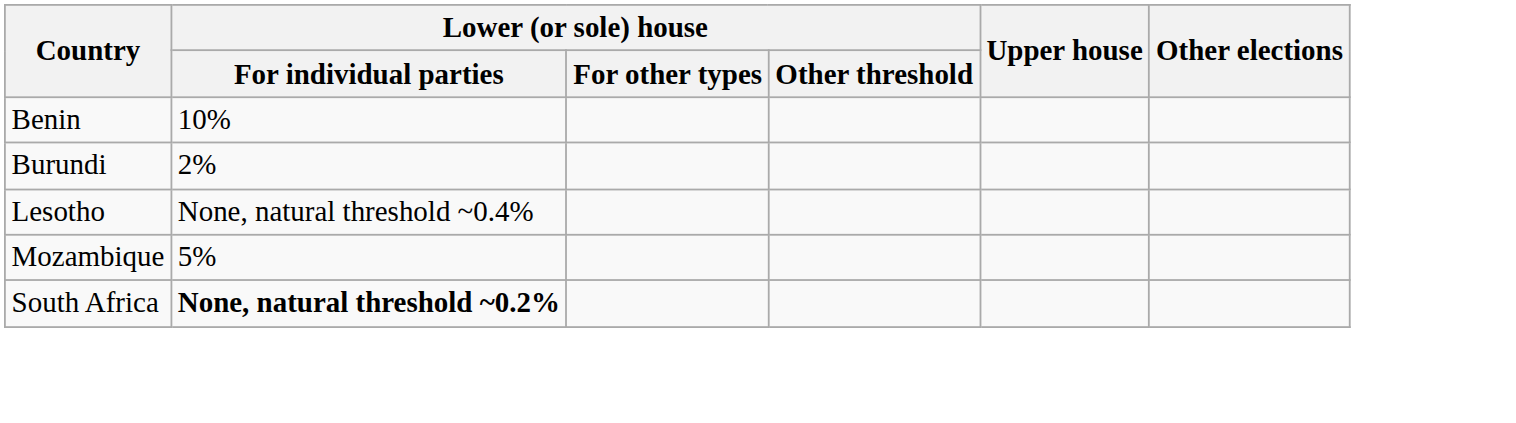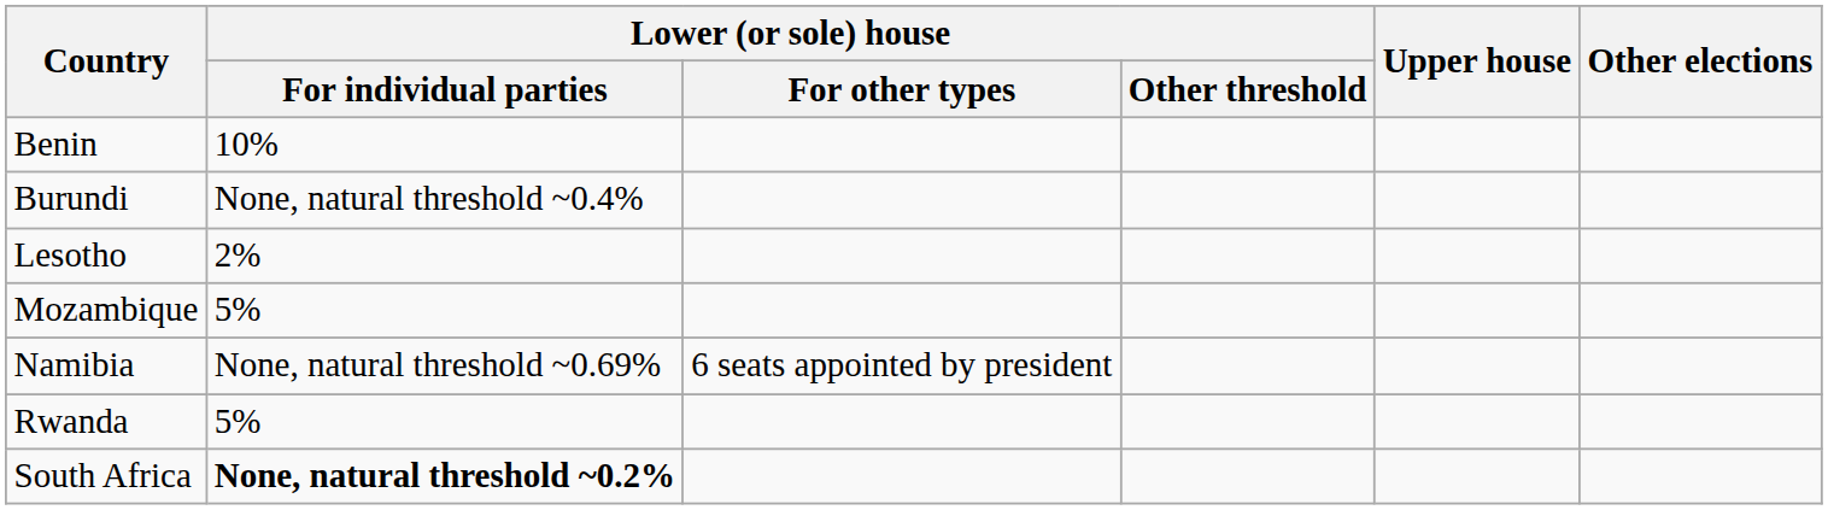Burundi | Lower (or sole) house / For individual parties: 2% -> None, natural threshold ~0.4%
Lesotho | Lower (or sole) house / For individual parties: None, natural threshold ~0.4% -> 2%
+ row: Namibia | None, natural threshold ~0.69% | 6 seats appointed by president
+ row: Rwanda | 5%
